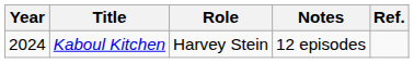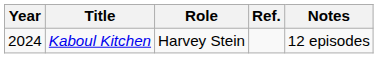columns swapped: Notes <-> Ref.
